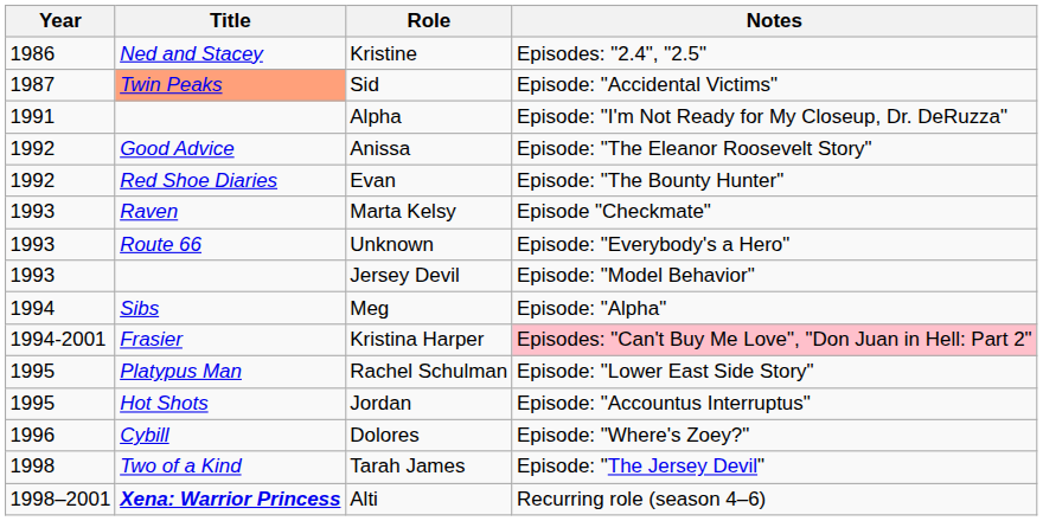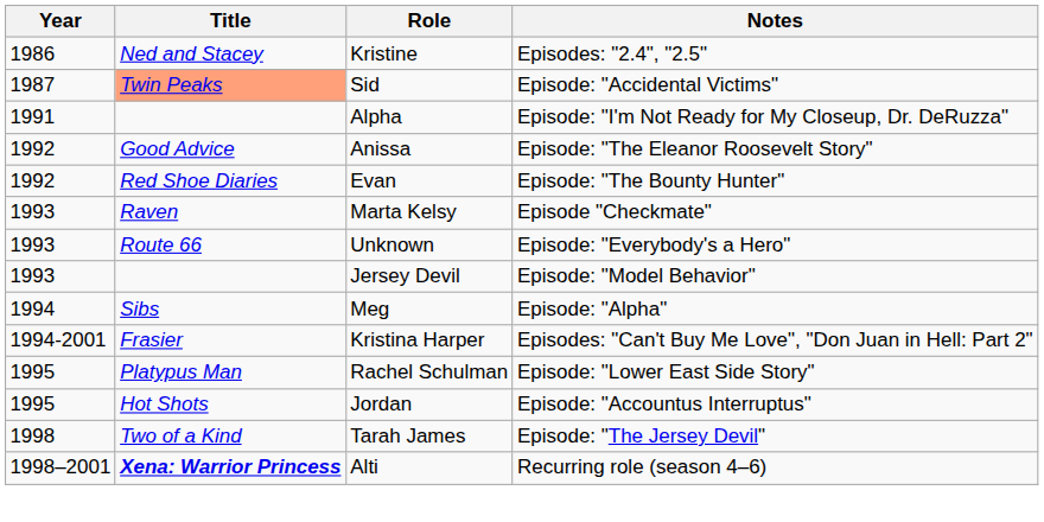Kristina Harper | Notes: pink background -> no background
- row: 1996 | Cybill | Dolores | Episode: "Where's Zoey?"
